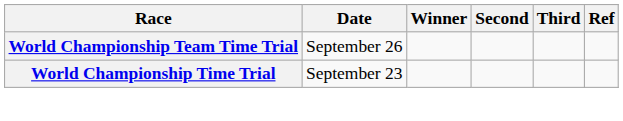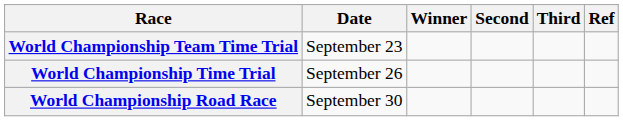World Championship Team Time Trial | Date: September 26 -> September 23
World Championship Time Trial | Date: September 23 -> September 26
+ row: World Championship Road Race | September 30
